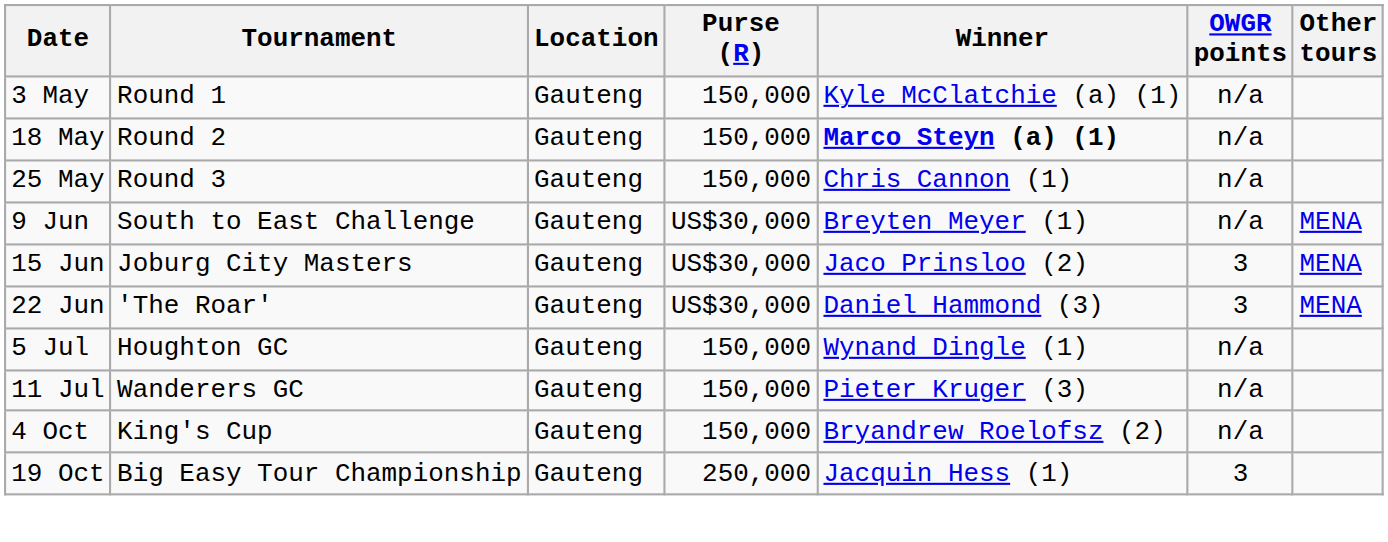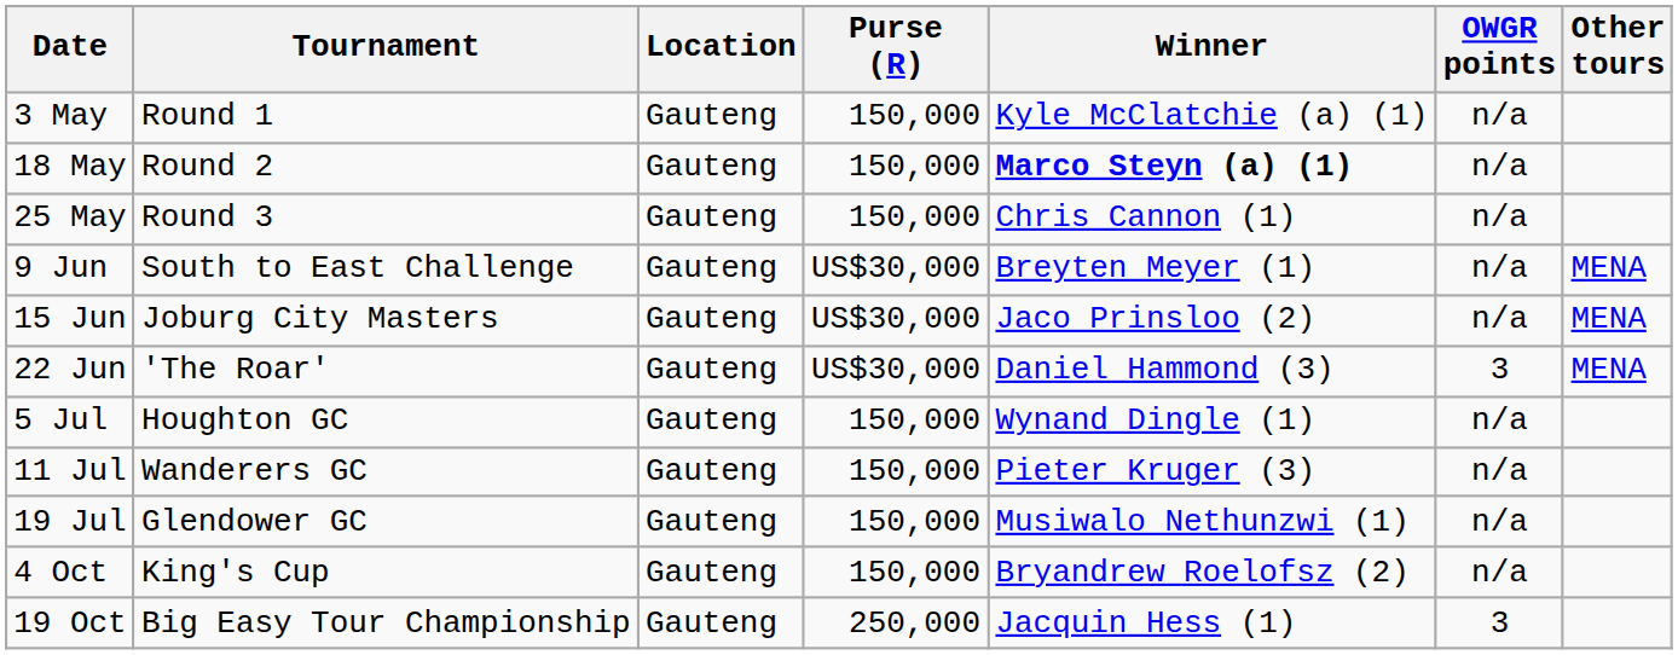15 Jun | OWGR points: 3 -> n/a
+ row: 19 Jul | Glendower GC | Gauteng | 150,000 | Musiwalo Nethunzwi (1) | n/a
